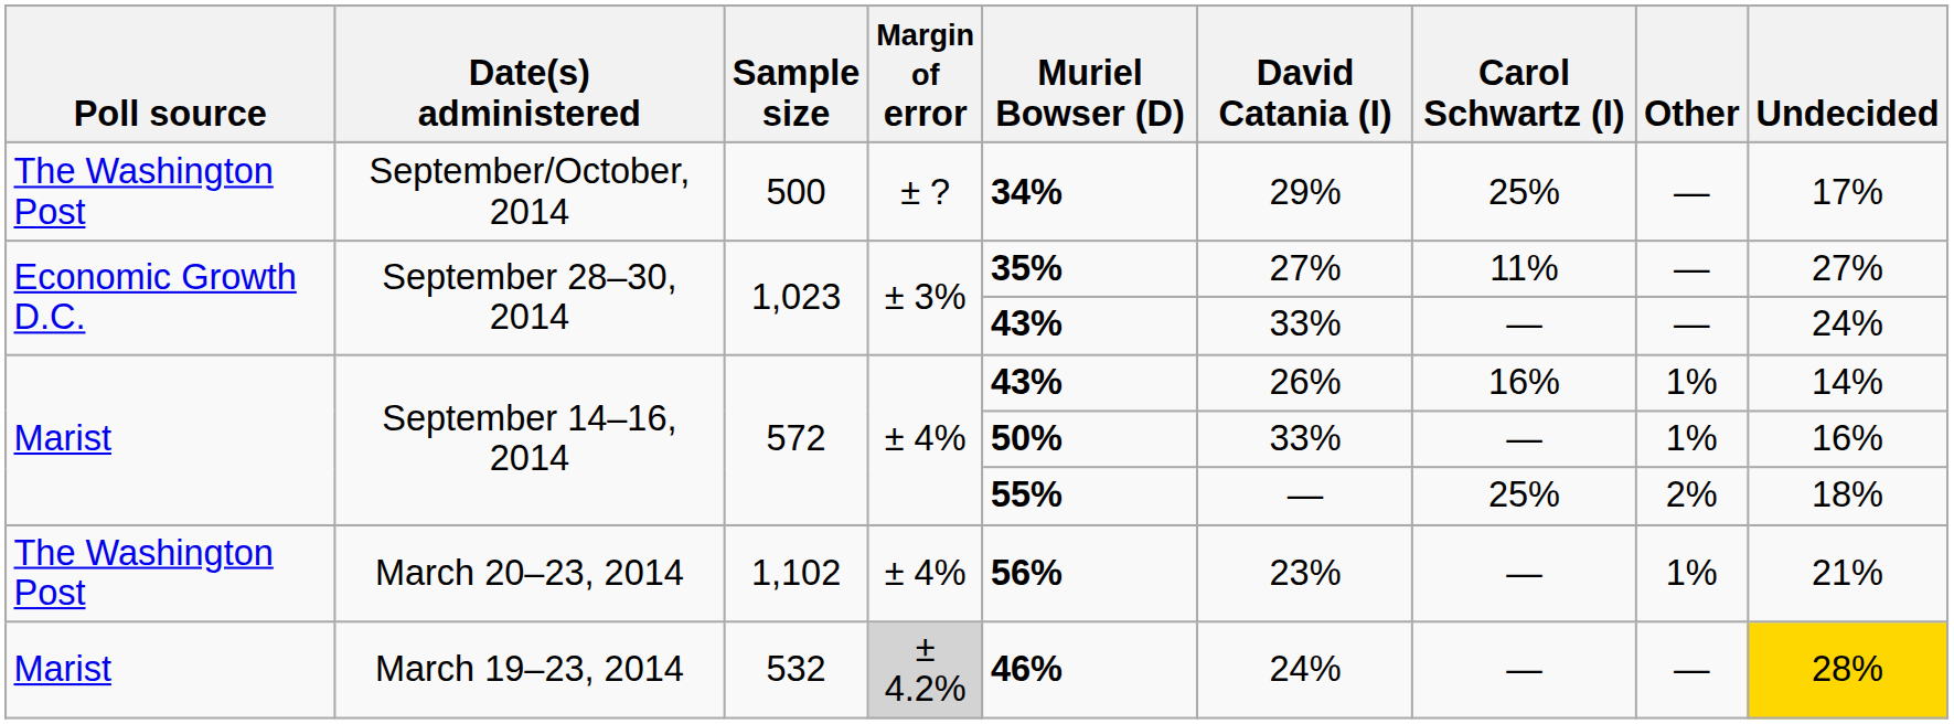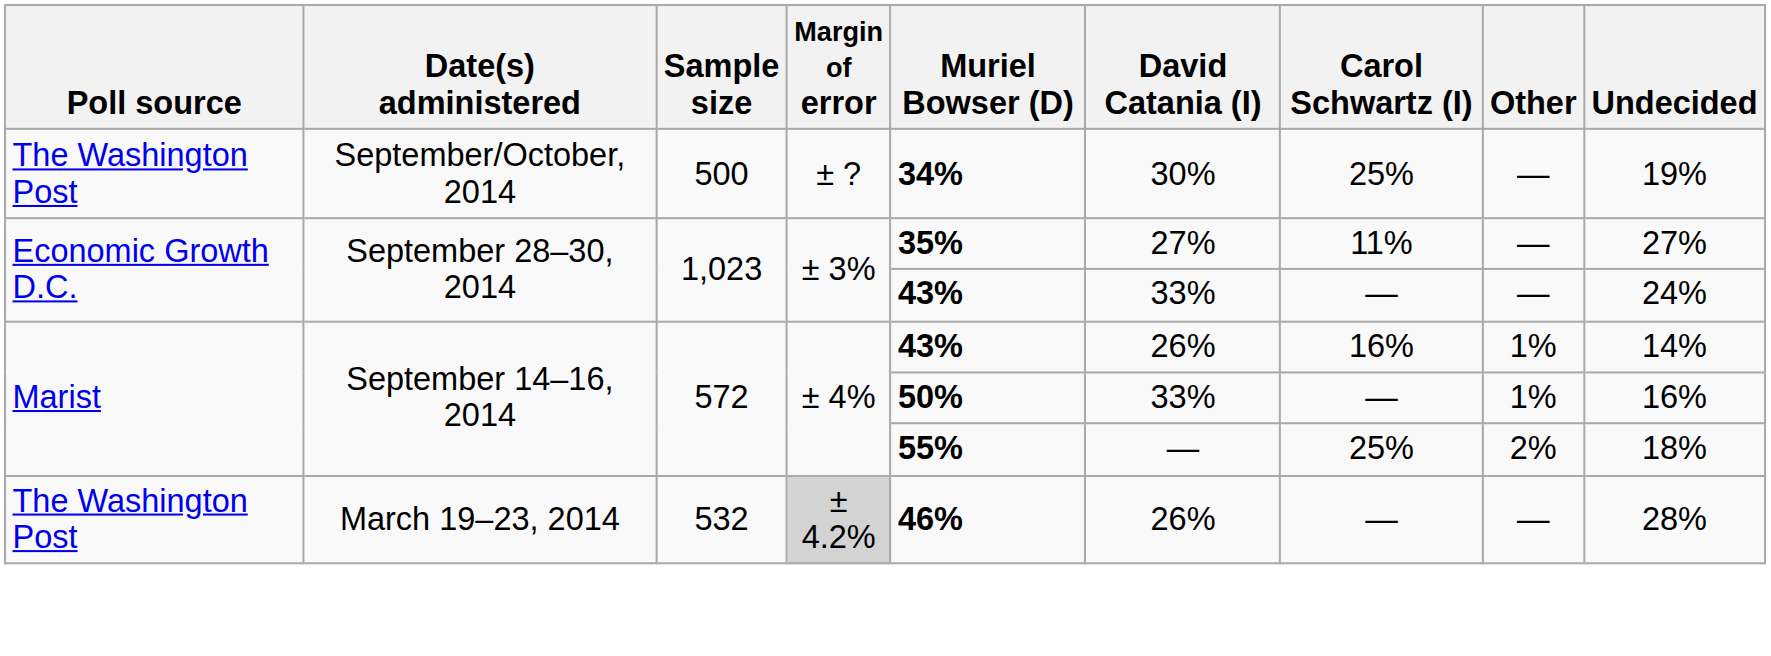September/October, 2014 | David Catania (I): 29% -> 30%
September/October, 2014 | Undecided: 17% -> 19%
- row: The Washington Post | March 20–23, 2014 | 1,102 | ± 4% | 56% | 23% | — | 1% | 21%
March 19–23, 2014 | Poll source: Marist -> The Washington Post
March 19–23, 2014 | David Catania (I): 24% -> 26%
March 19–23, 2014 | Undecided: gold background -> no background
